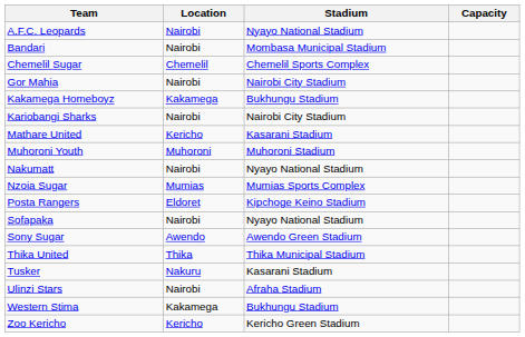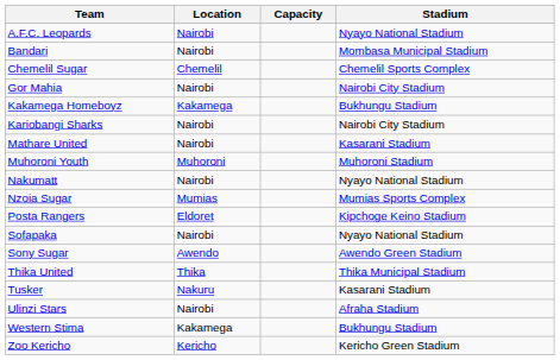columns swapped: Stadium <-> Capacity
Mathare United | Location: Kericho -> Nairobi
